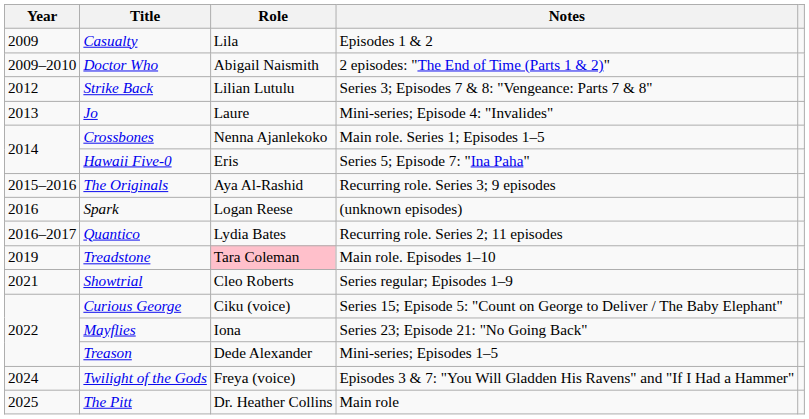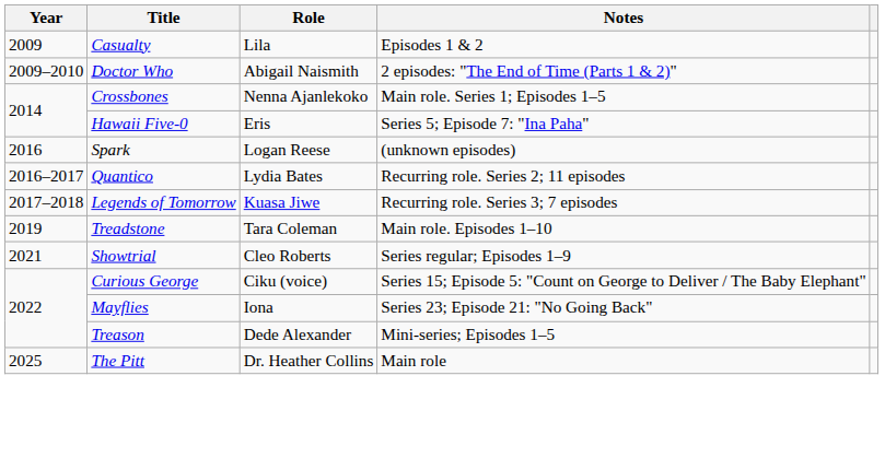- row: 2012 | Strike Back | Lilian Lutulu | Series 3; Episodes 7 & 8: "Vengeance: Parts 7 & 8"
- row: 2013 | Jo | Laure | Mini-series; Episode 4: "Invalides"
- row: 2015–2016 | The Originals | Aya Al-Rashid | Recurring role. Series 3; 9 episodes
+ row: 2017–2018 | Legends of Tomorrow | Kuasa Jiwe | Recurring role. Series 3; 7 episodes
Treadstone | Role: pink background -> no background
- row: 2024 | Twilight of the Gods | Freya (voice) | Episodes 3 & 7: "You Will Gladden His Ravens" and "If I Had a Hammer"
